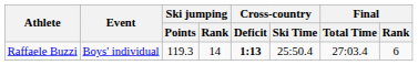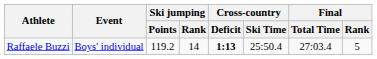Raffaele Buzzi | Ski jumping / Points: 119.3 -> 119.2
Raffaele Buzzi | Final / Rank: 6 -> 5
